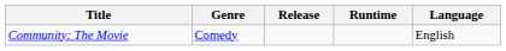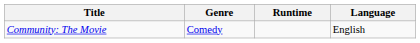- column: Release
